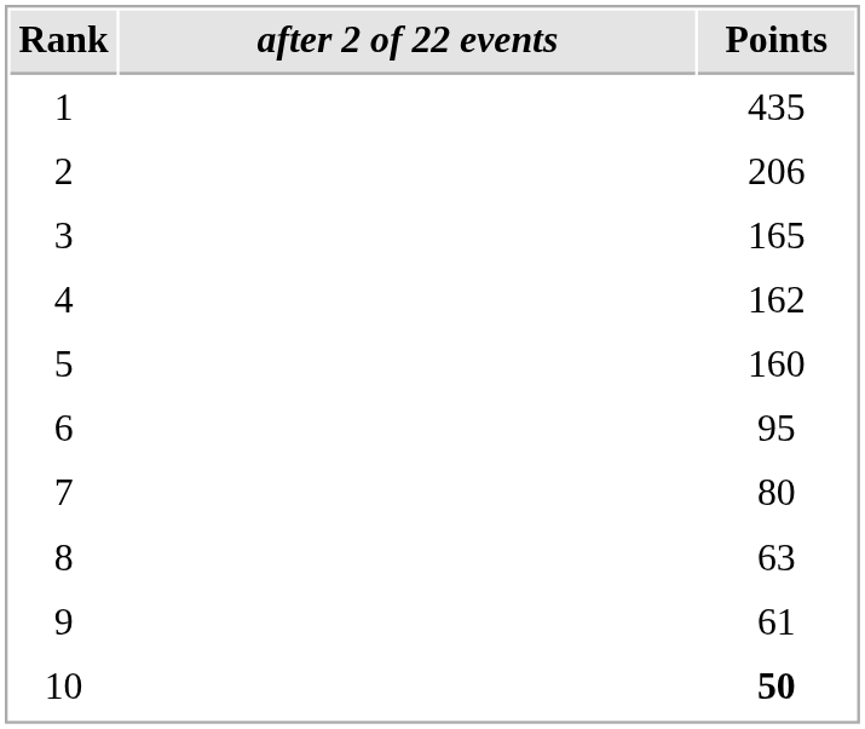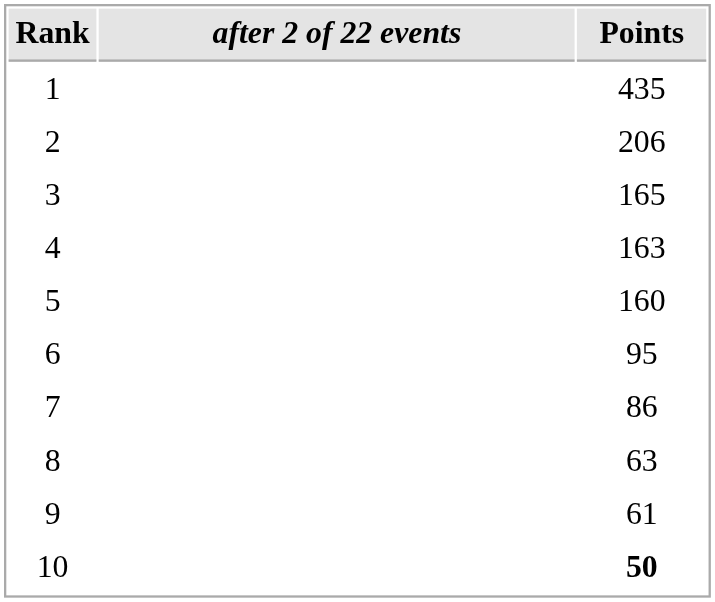4 | Points: 162 -> 163
7 | Points: 80 -> 86
